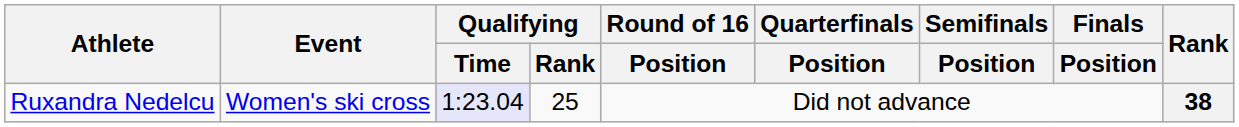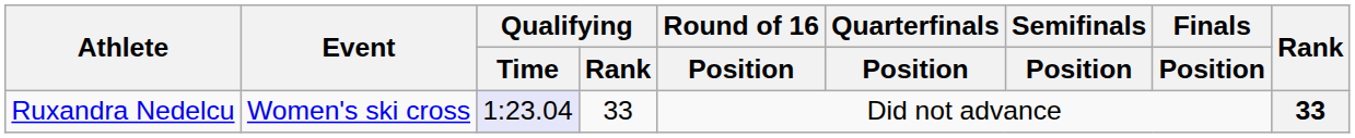Ruxandra Nedelcu | Qualifying / Rank: 25 -> 33
Ruxandra Nedelcu | Rank: 38 -> 33
